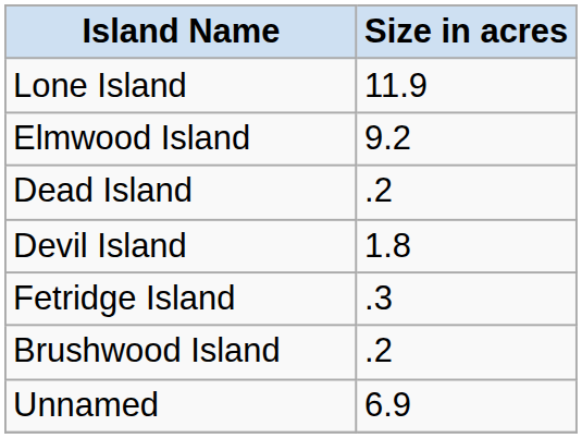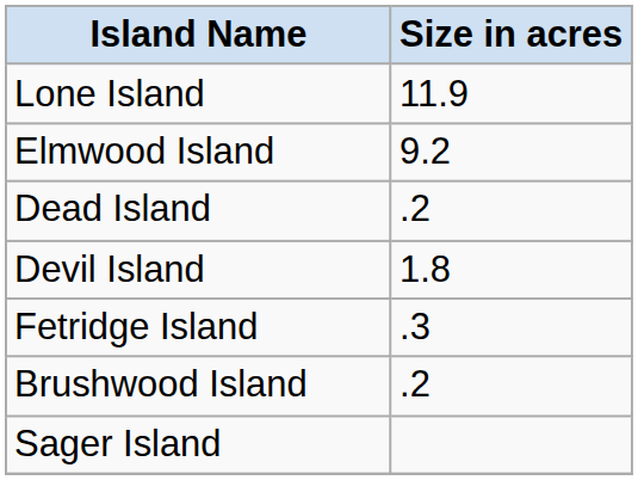+ row: Sager Island
- row: Unnamed | 6.9
